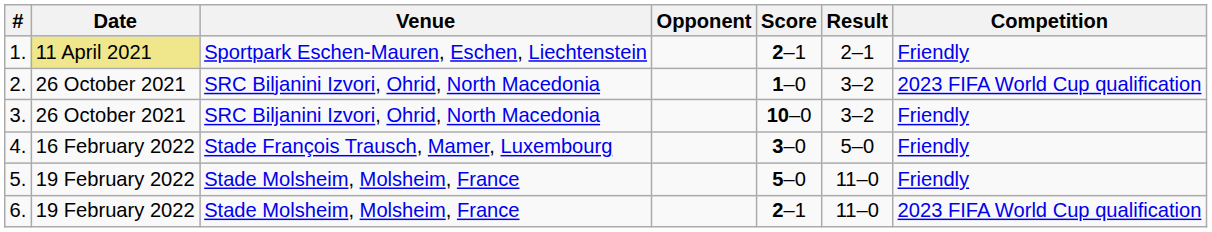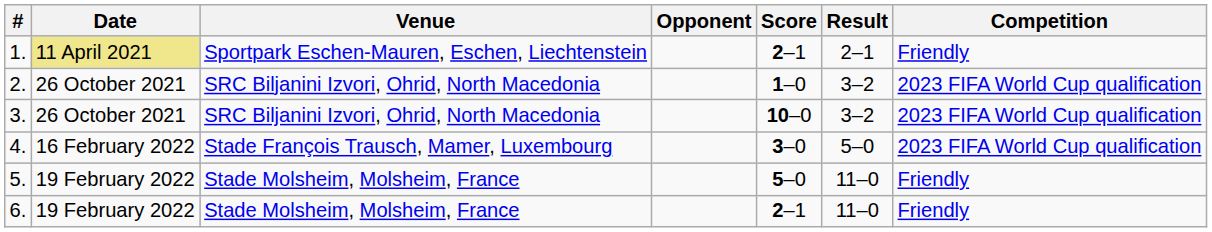3. | Competition: Friendly -> 2023 FIFA World Cup qualification
4. | Competition: Friendly -> 2023 FIFA World Cup qualification
6. | Competition: 2023 FIFA World Cup qualification -> Friendly
